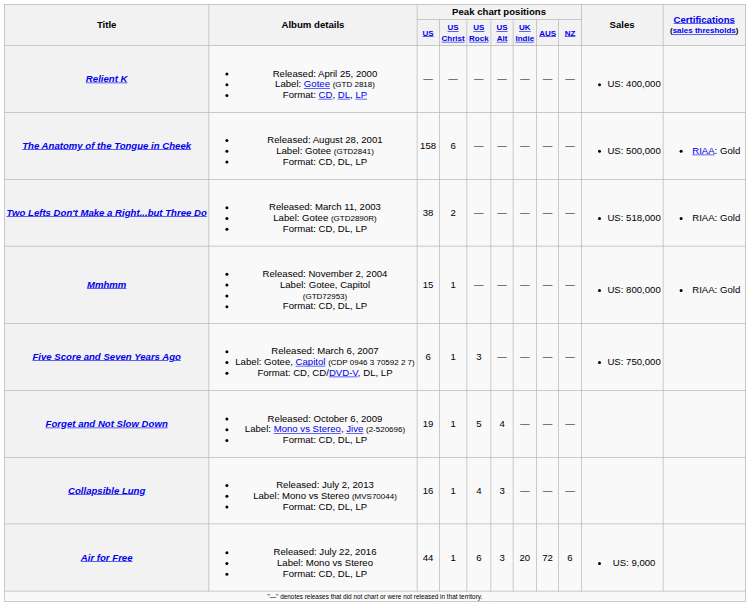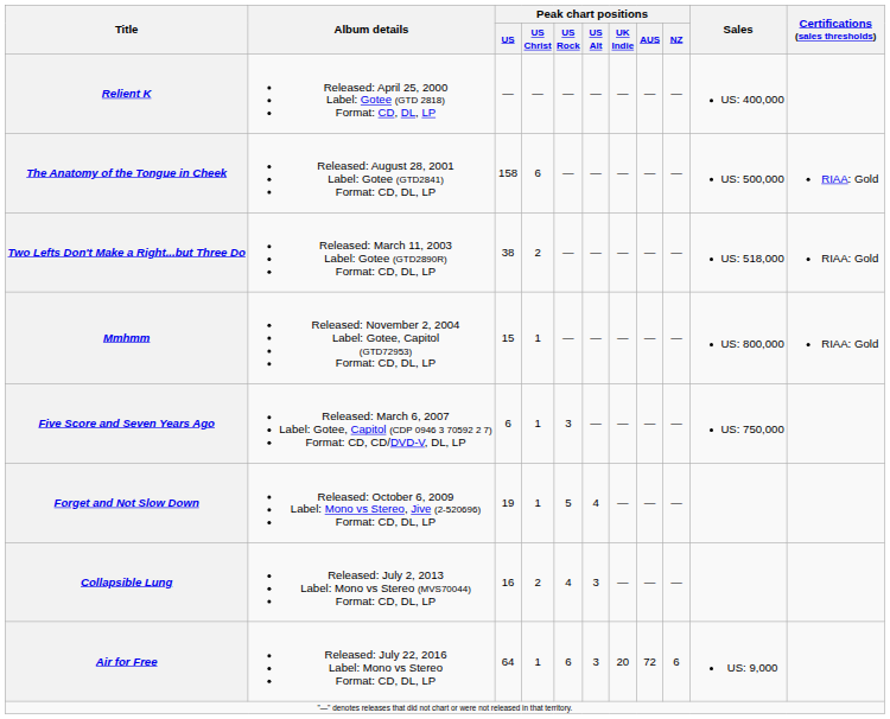Collapsible Lung | Peak chart positions / US Christ: 1 -> 2
Air for Free | Peak chart positions / US: 44 -> 64
